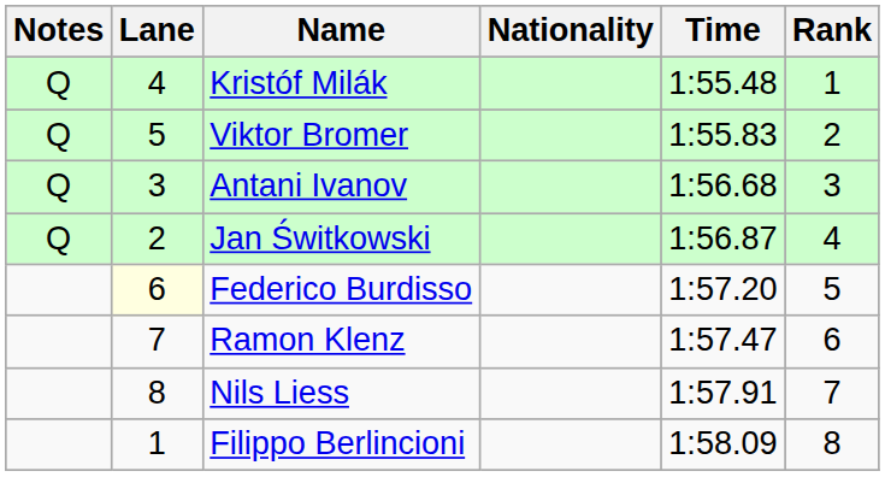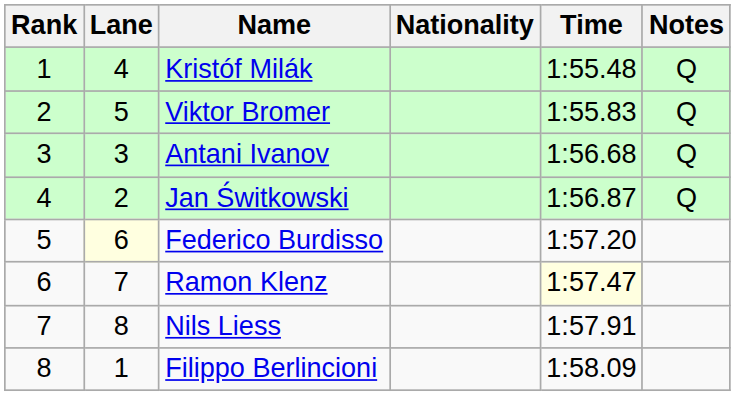columns swapped: Rank <-> Notes
Ramon Klenz | Time: no background -> lightyellow background
